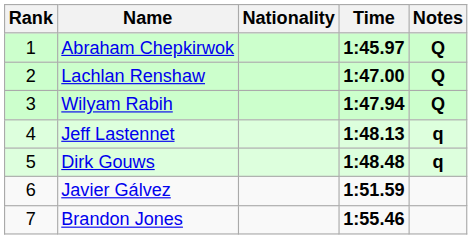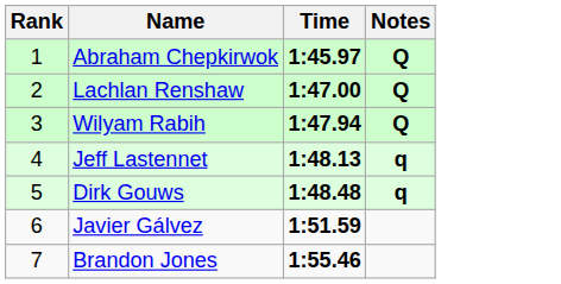- column: Nationality
